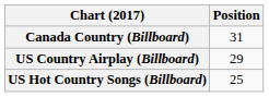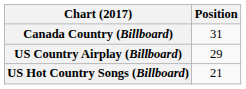US Hot Country Songs (Billboard) | Position: 25 -> 21
